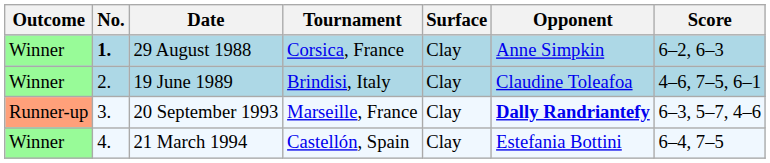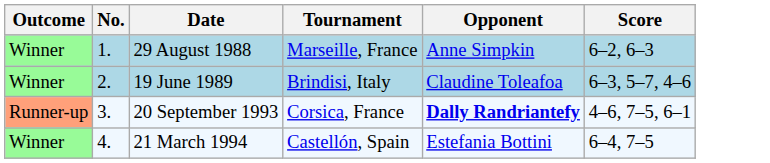- column: Surface | Clay | Clay | Clay | Clay
29 August 1988 | No.: bold -> normal
29 August 1988 | Tournament: Corsica, France -> Marseille, France
19 June 1989 | Score: 4–6, 7–5, 6–1 -> 6–3, 5–7, 4–6
20 September 1993 | Tournament: Marseille, France -> Corsica, France
20 September 1993 | Score: 6–3, 5–7, 4–6 -> 4–6, 7–5, 6–1
